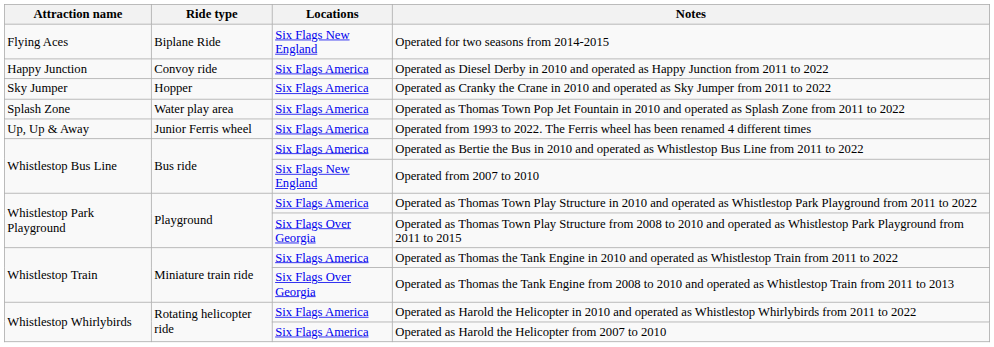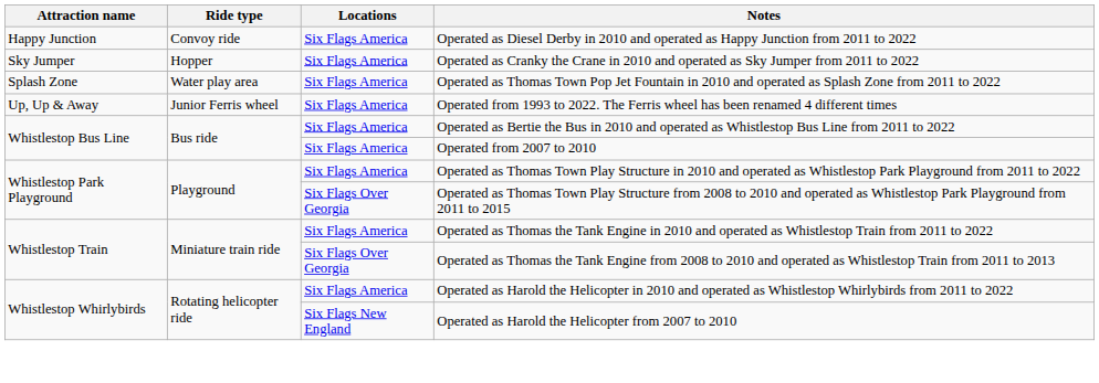- row: Flying Aces | Biplane Ride | Six Flags New England | Operated for two seasons from 2014-2015
Operated from 2007 to 2010 | Locations: Six Flags New England -> Six Flags America
Operated as Harold the Helicopter from 2007 to 2010 | Locations: Six Flags America -> Six Flags New England
